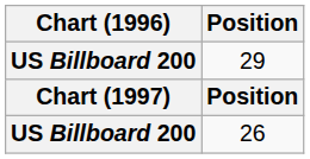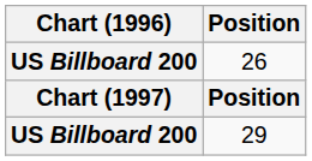rows swapped: 26 <-> 29
